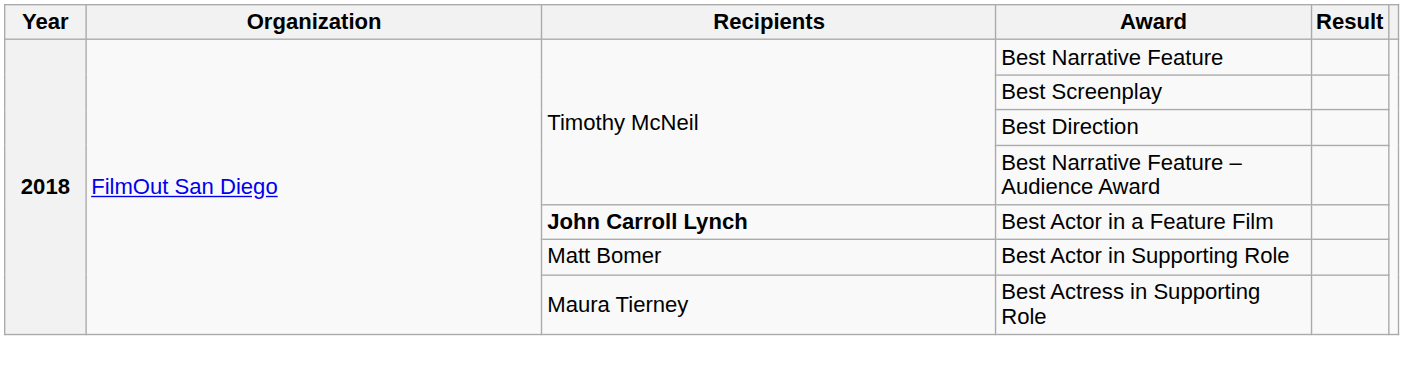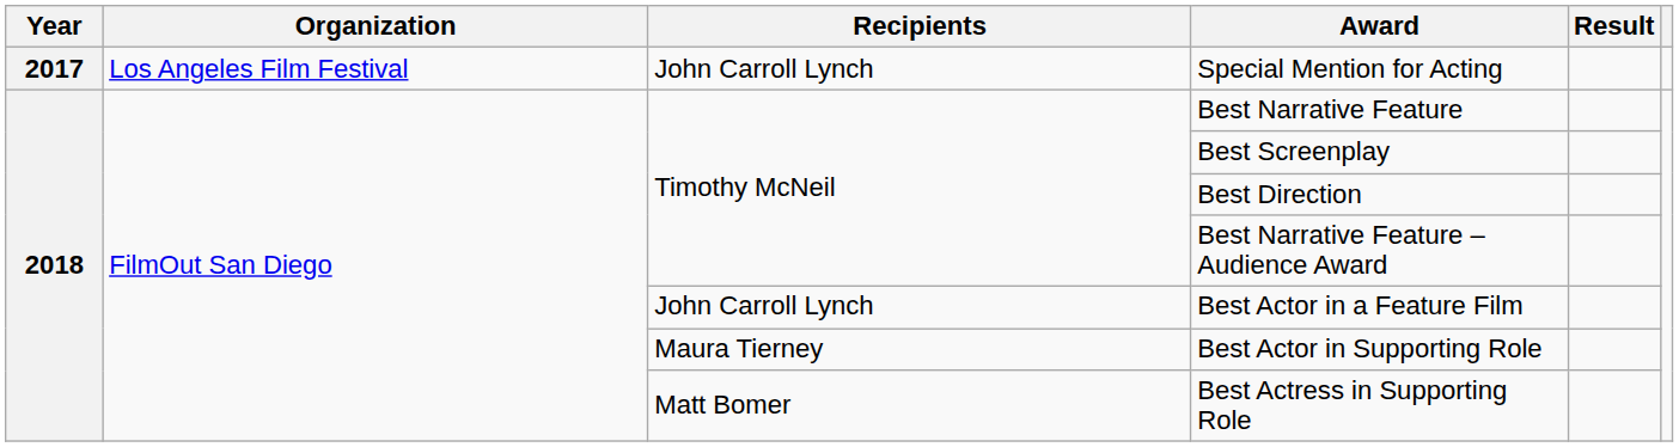+ row: 2017 | Los Angeles Film Festival | John Carroll Lynch | Special Mention for Acting
Best Actor in a Feature Film | Recipients: bold -> normal
Best Actor in Supporting Role | Recipients: Matt Bomer -> Maura Tierney
Best Actress in Supporting Role | Recipients: Maura Tierney -> Matt Bomer
